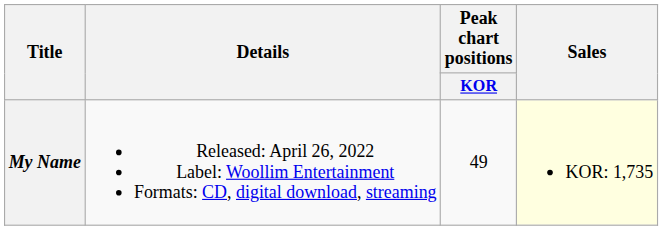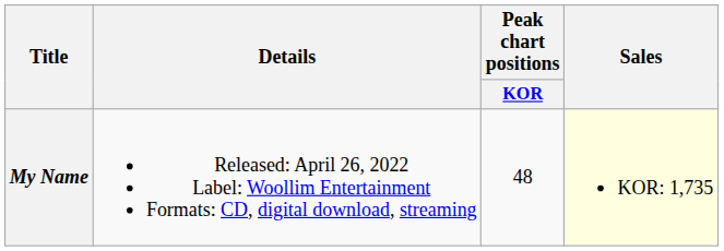My Name | Peak chart positions / KOR: 49 -> 48
